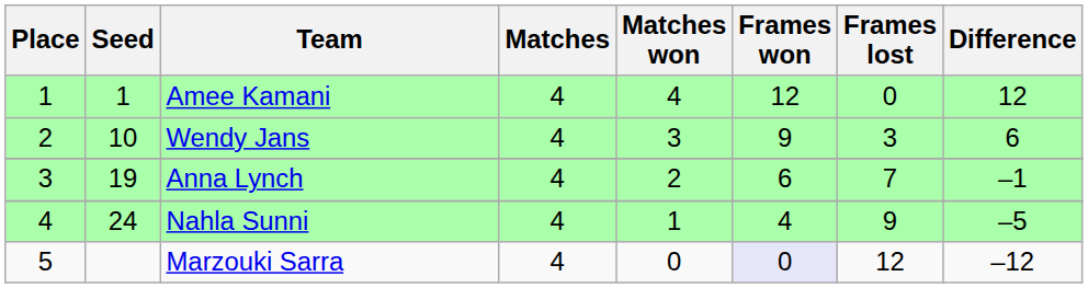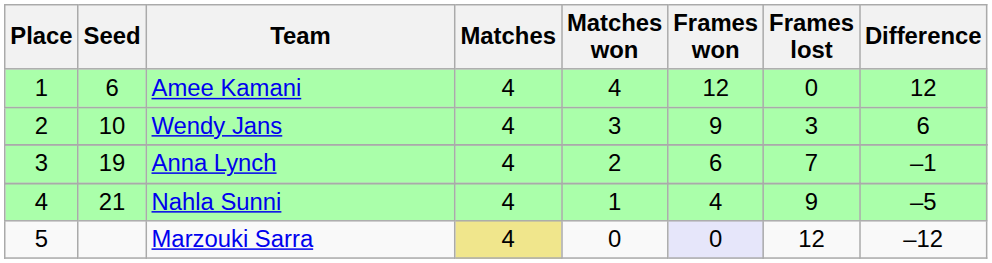Amee Kamani | Seed: 1 -> 6
Nahla Sunni | Seed: 24 -> 21
Marzouki Sarra | Matches: no background -> khaki background
